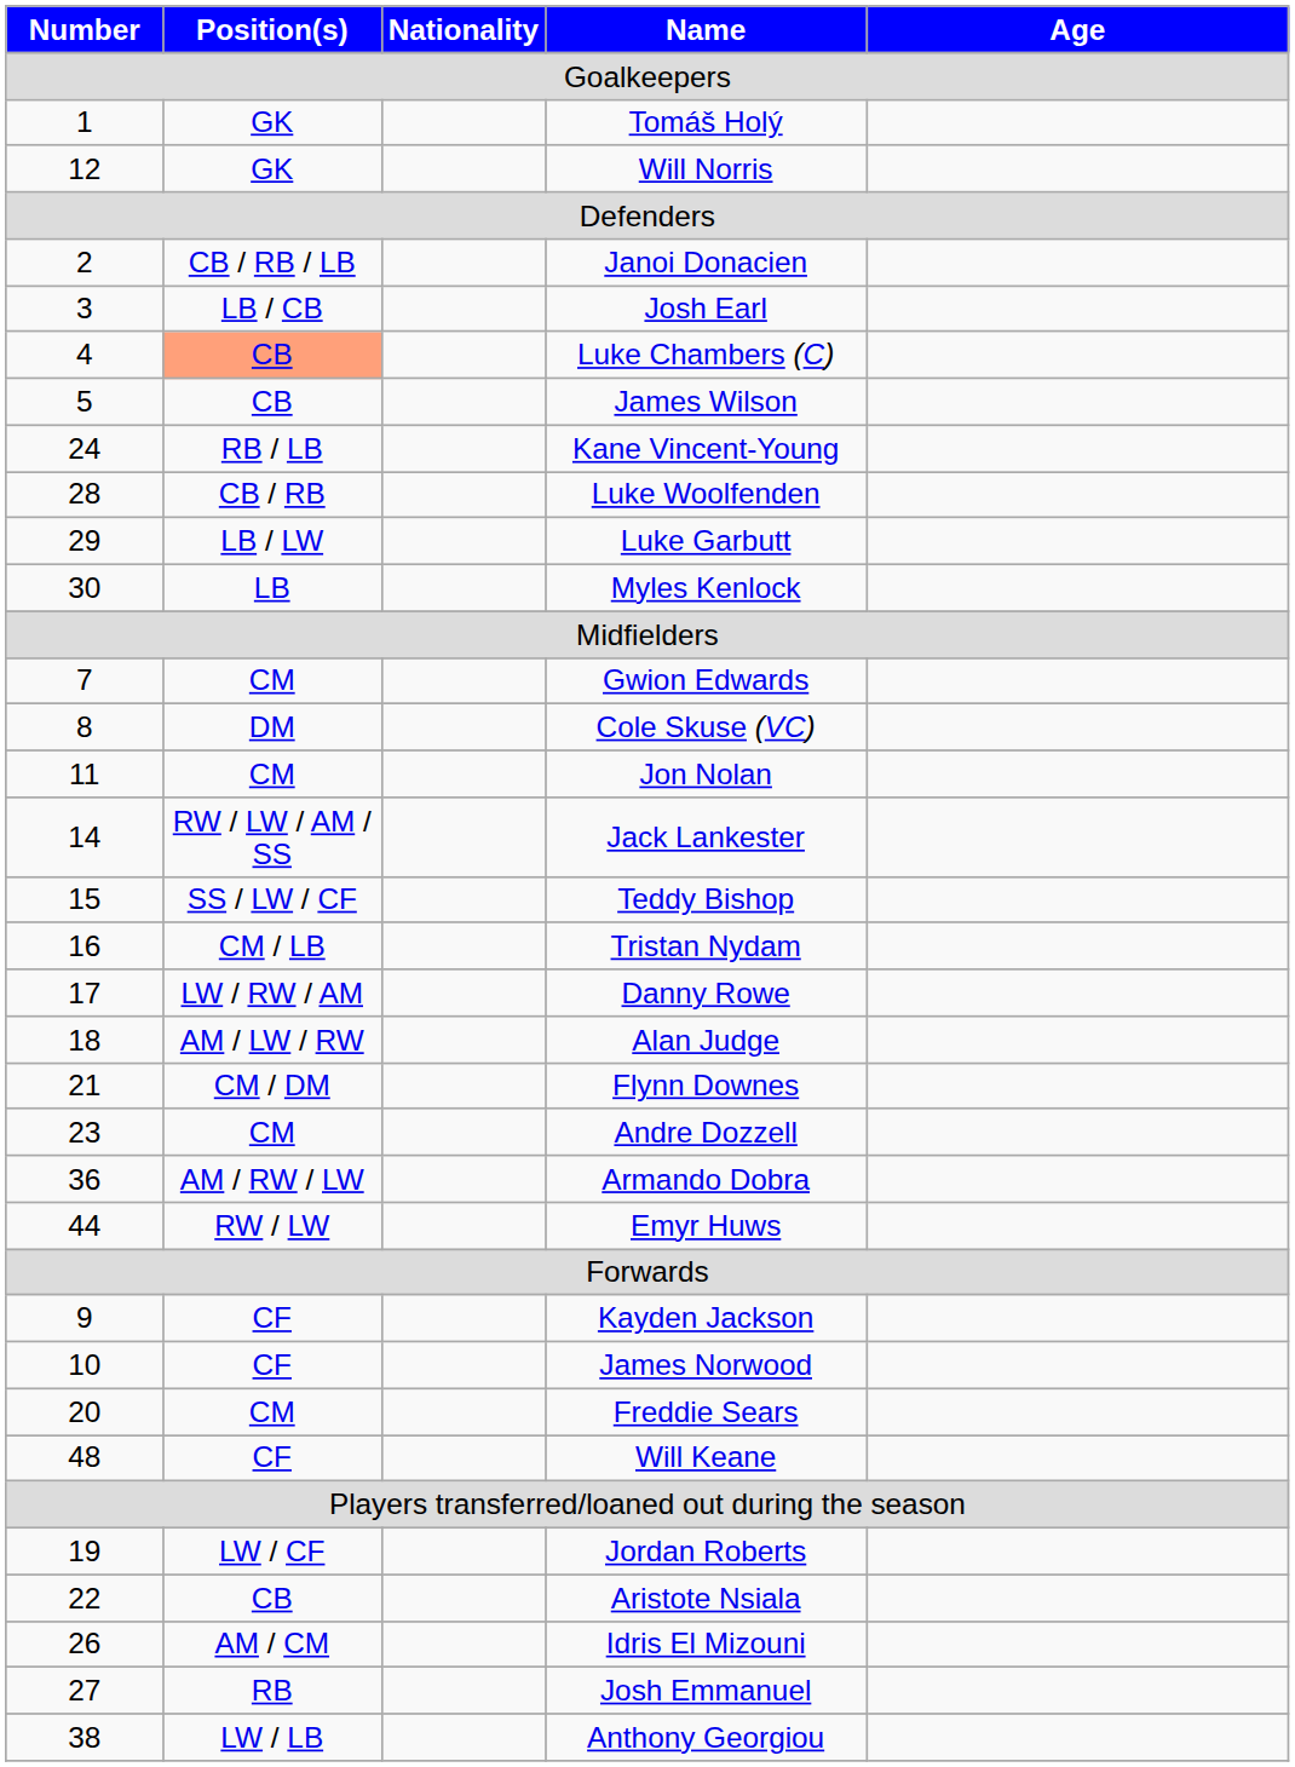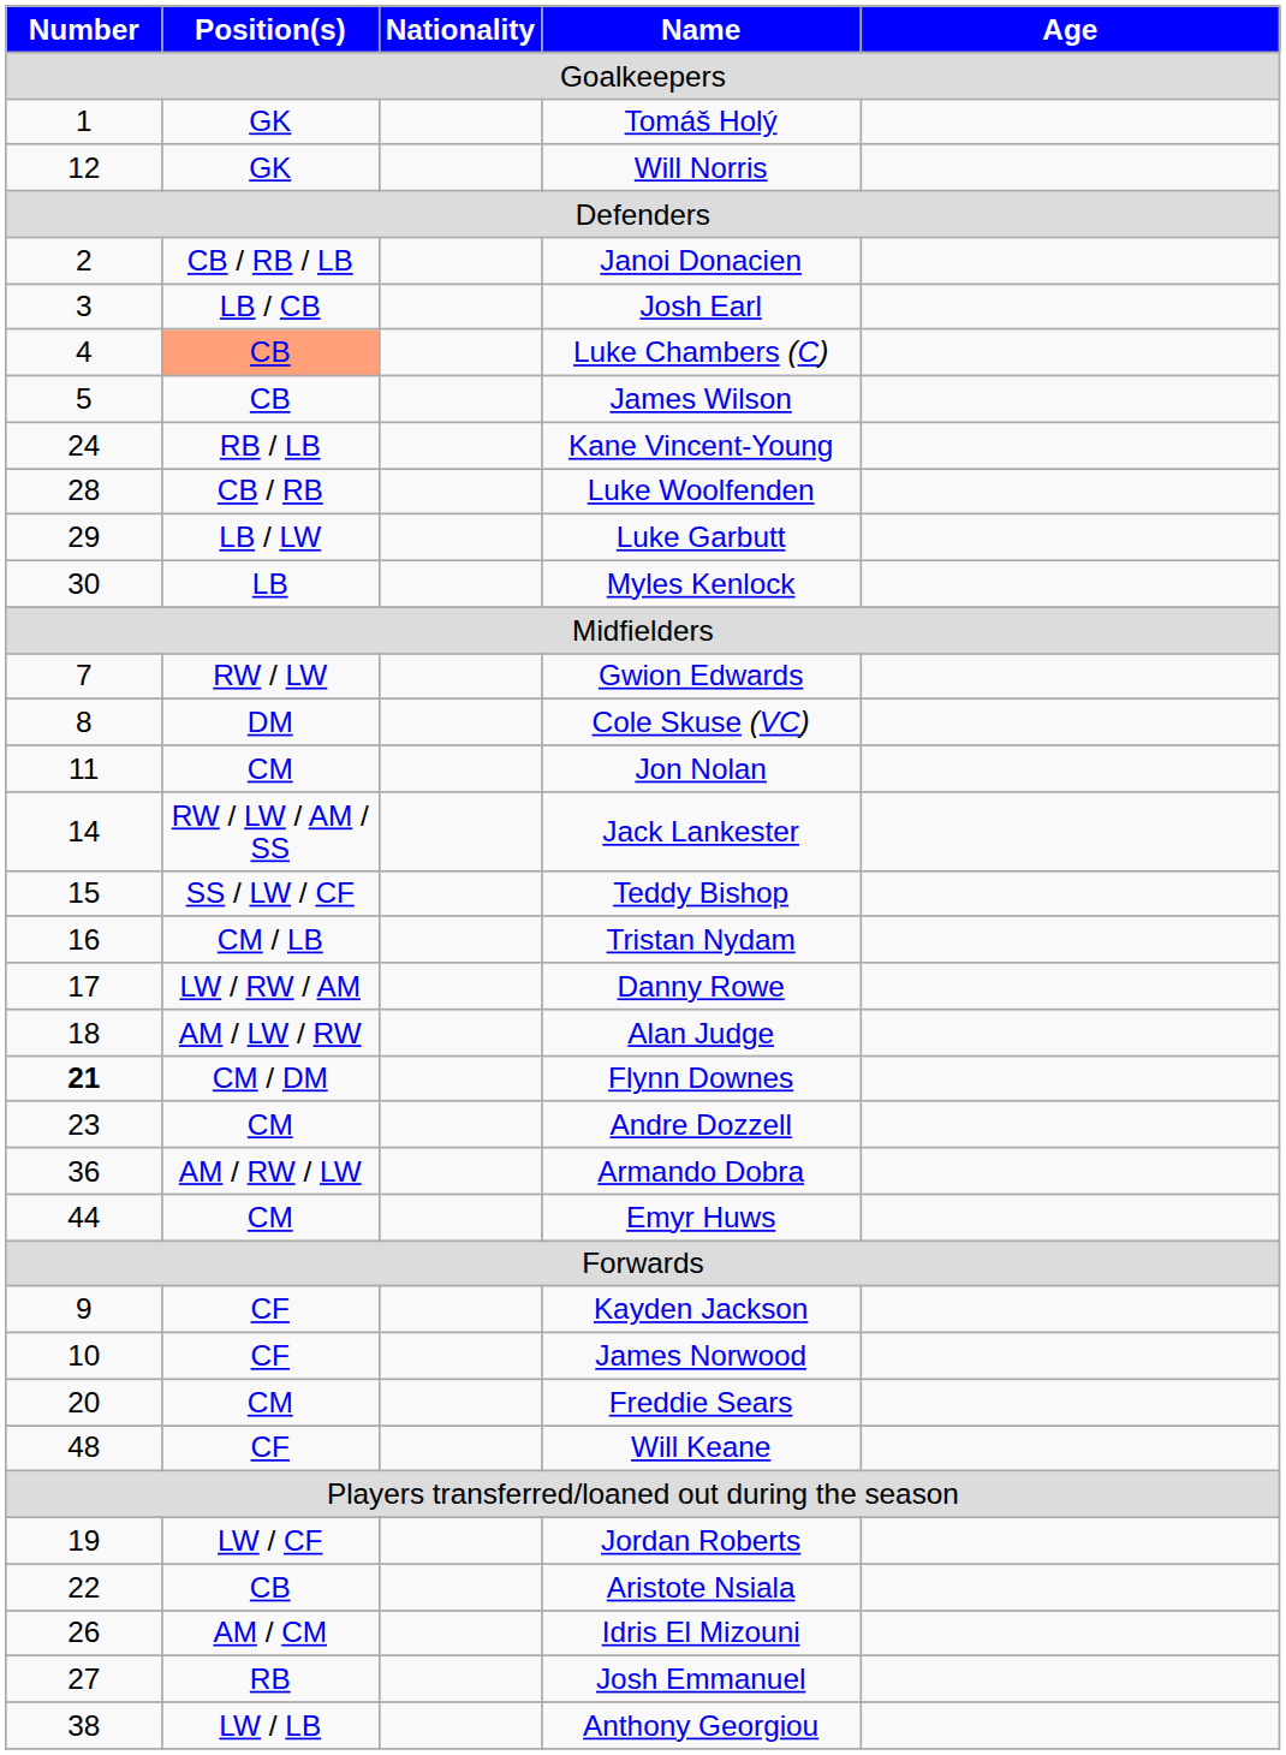Gwion Edwards | Position(s): CM -> RW / LW
Flynn Downes | Number: normal -> bold
Emyr Huws | Position(s): RW / LW -> CM
